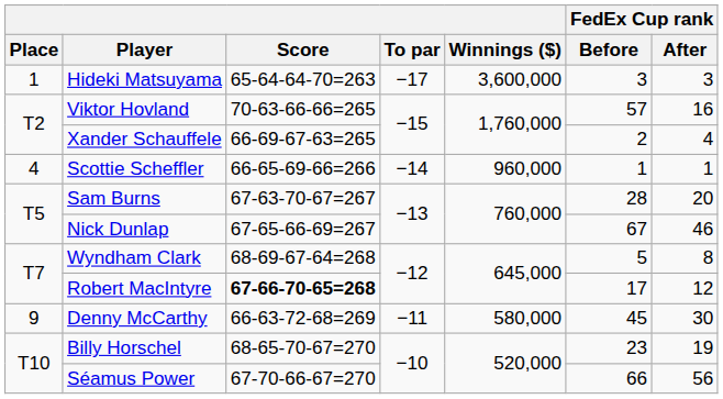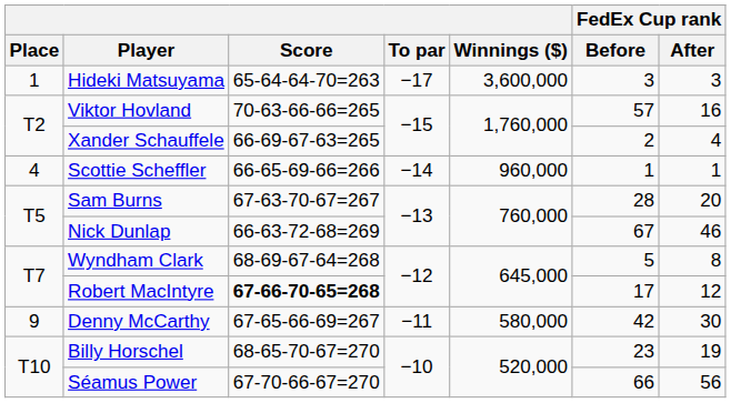Nick Dunlap | Score: 67-65-66-69=267 -> 66-63-72-68=269
Denny McCarthy | Score: 66-63-72-68=269 -> 67-65-66-69=267
Denny McCarthy | FedEx Cup rank / Before: 45 -> 42
